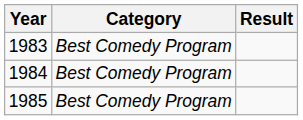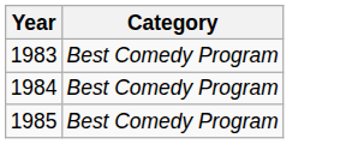- column: Result
